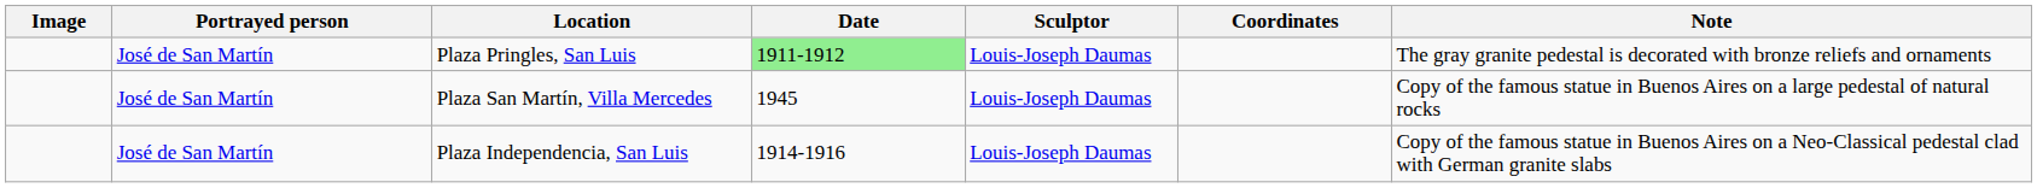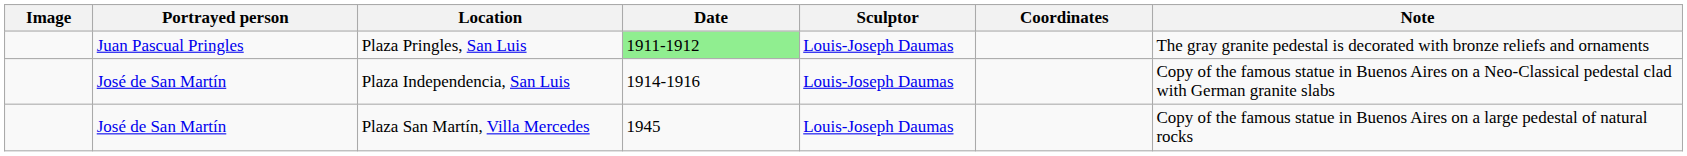Plaza Pringles, San Luis | Portrayed person: José de San Martín -> Juan Pascual Pringles
rows swapped: Plaza Independencia, San Luis <-> Plaza San Martín, Villa Mercedes
